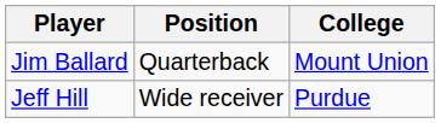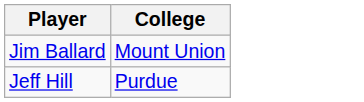- column: Position | Quarterback | Wide receiver
